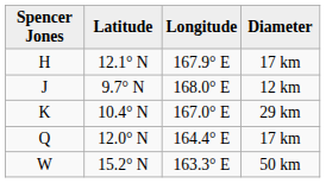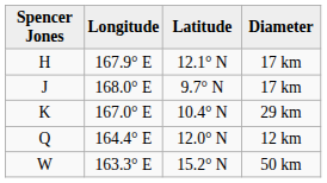columns swapped: Latitude <-> Longitude
J | Diameter: 12 km -> 17 km
Q | Diameter: 17 km -> 12 km
